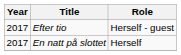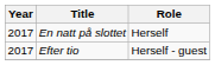rows swapped: Efter tio <-> En natt på slottet
